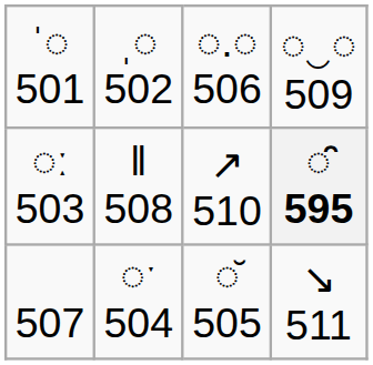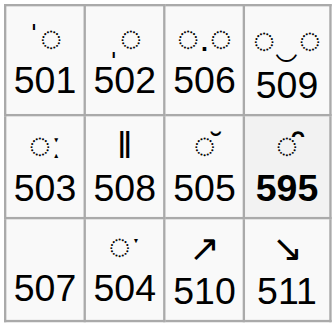◌ː 503 | column 3: ↗ 510 -> ◌̆ 505
507 | column 3: ◌̆ 505 -> ↗ 510
